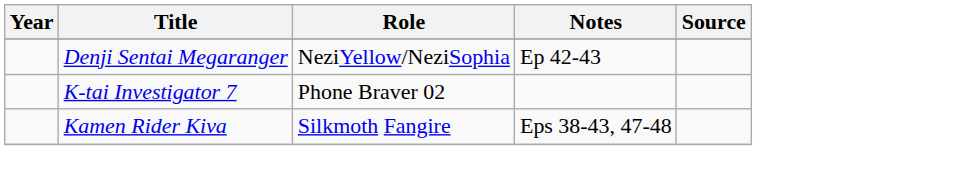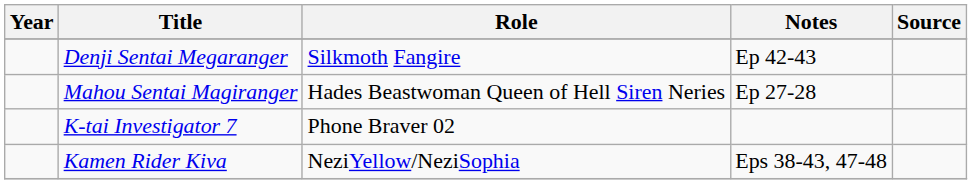Denji Sentai Megaranger | Role: NeziYellow/NeziSophia -> Silkmoth Fangire
+ row: Mahou Sentai Magiranger | Hades Beastwoman Queen of Hell Siren Neries | Ep 27-28
Kamen Rider Kiva | Role: Silkmoth Fangire -> NeziYellow/NeziSophia
